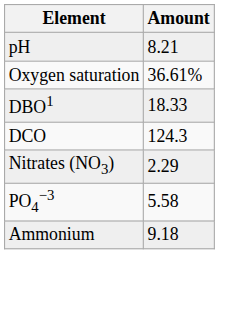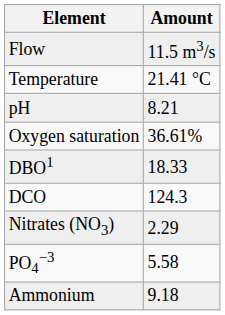+ row: Flow | 11.5 m3/s
+ row: Temperature | 21.41 °C
